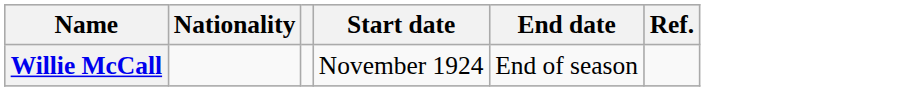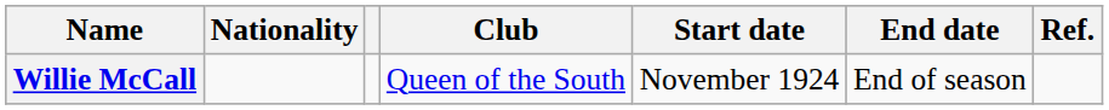+ column: Club | Queen of the South
